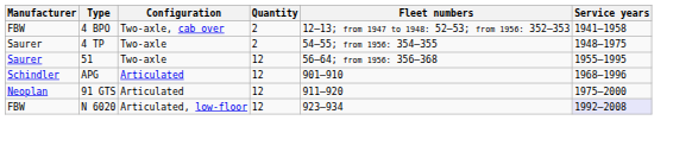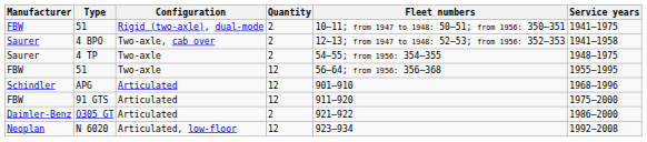+ row: FBW | 51 | Rigid (two-axle), dual-mode | 2 | 10–11; from 1947 to 1948: 50–51; from 1956: 350–351 | 1941–1975
4 BPO | Manufacturer: FBW -> Saurer
51 / Two-axle | Manufacturer: Saurer -> FBW
91 GTS | Manufacturer: Neoplan -> FBW
+ row: Daimler-Benz | O305 GT | Articulated | 2 | 921–922 | 1986–2000
N 6020 | Manufacturer: FBW -> Neoplan
N 6020 | Service years: lavender background -> no background
